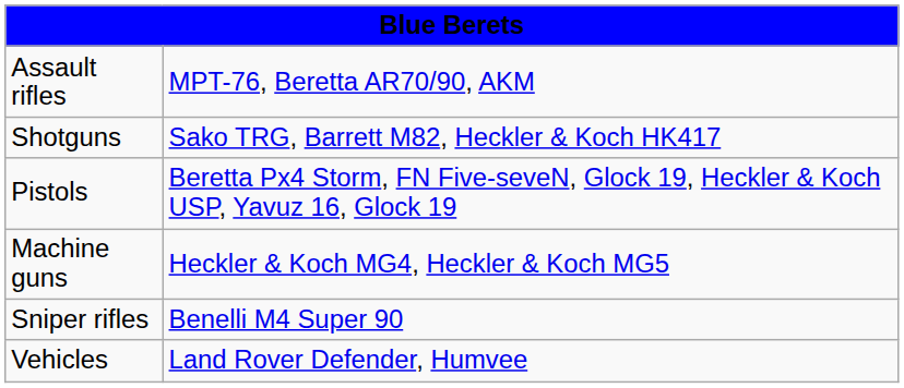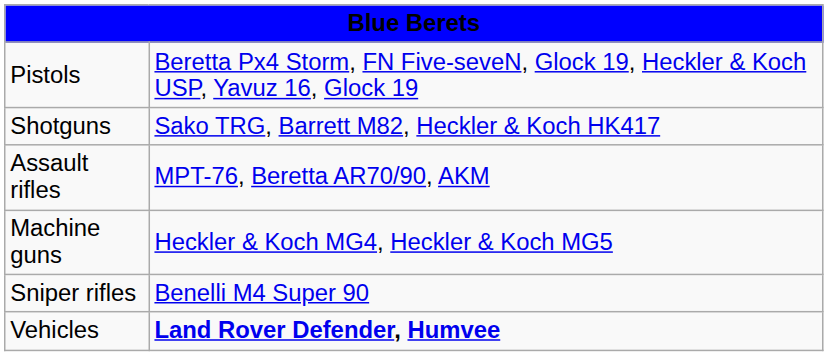rows swapped: Pistols <-> Assault rifles
Vehicles | column 2: normal -> bold
